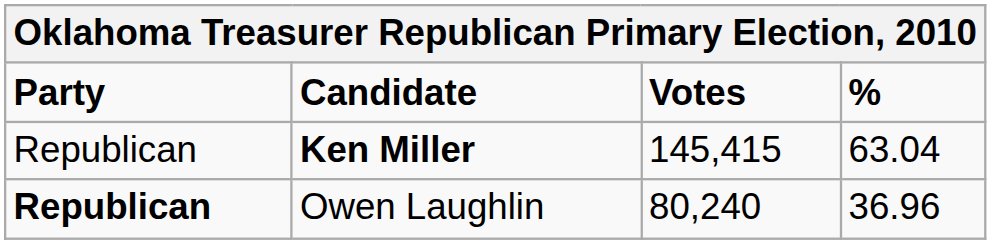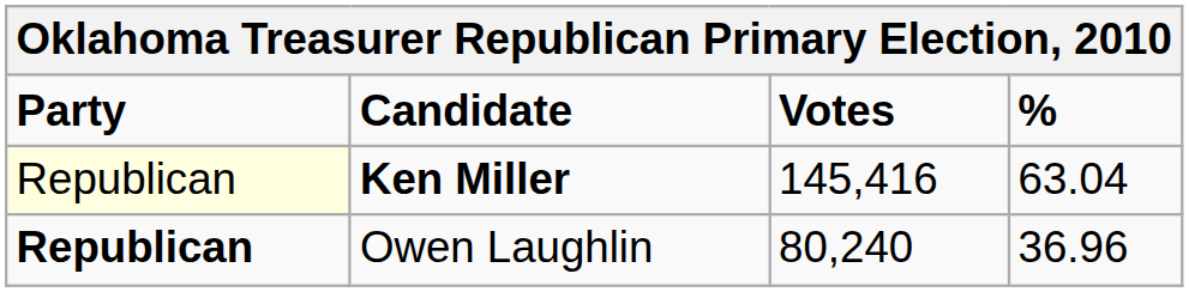Ken Miller | Party: no background -> lightyellow background
Ken Miller | Votes: 145,415 -> 145,416
